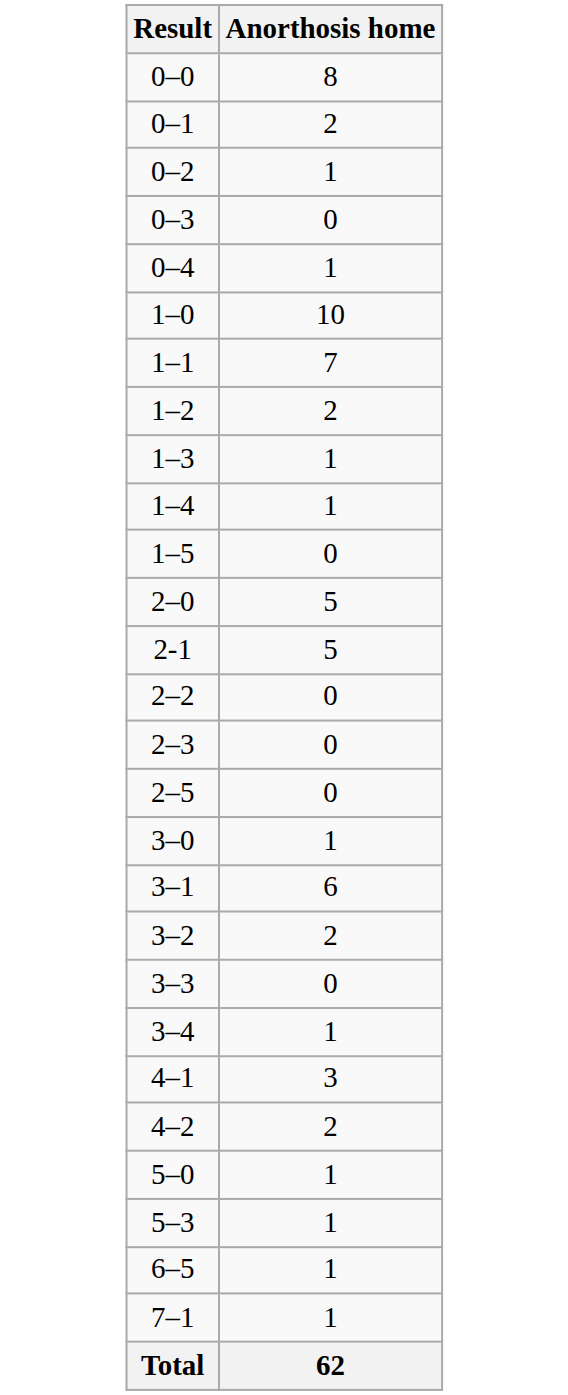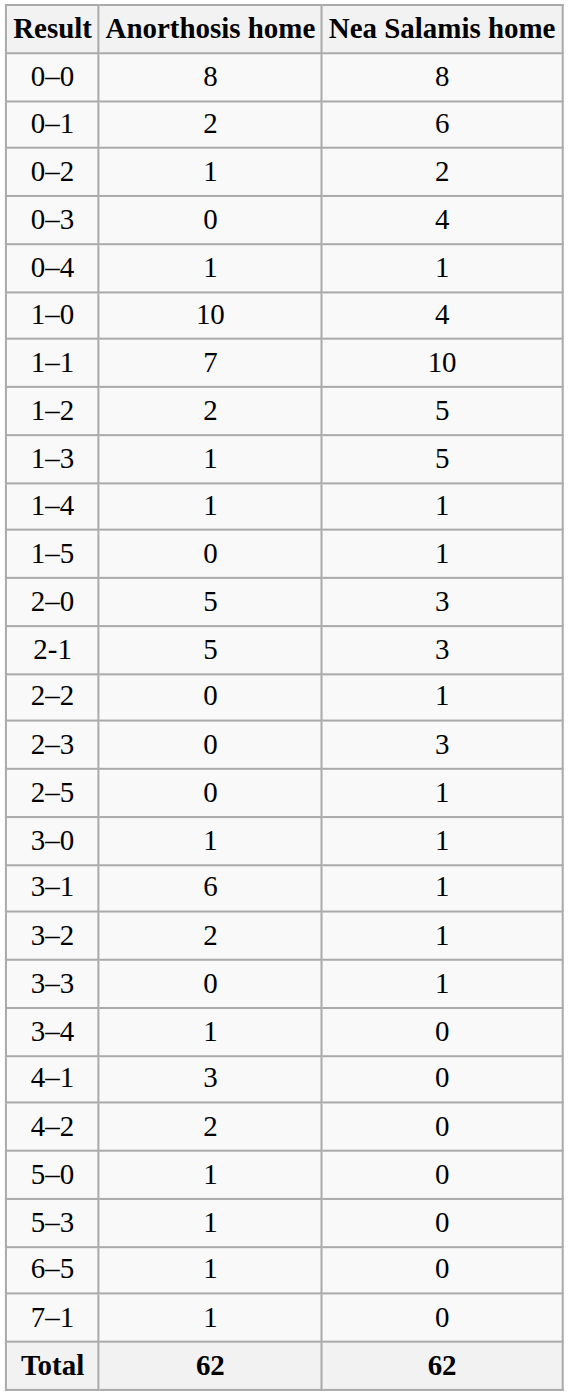+ column: Nea Salamis home | 8 | 6 | 2 | 4 | 1 | 4 | 10 | 5 | 5 | 1 | 1 | 3 | 3 | 1 | 3 | 1 | 1 | 1 | 1 | 1 | 0 | 0 | 0 | 0 | 0 | 0 | 0 | 62
